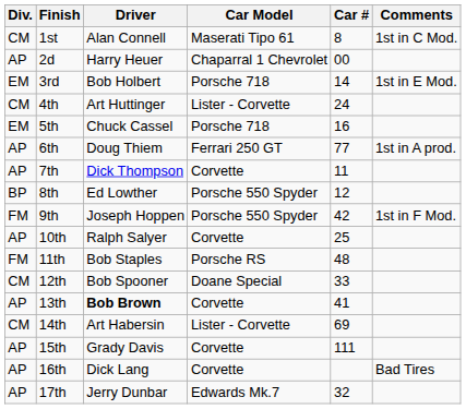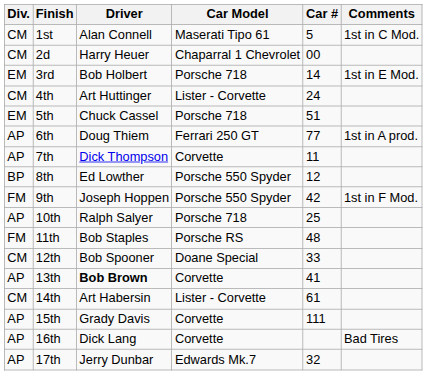1st | Car #: 8 -> 5
2d | Div.: AP -> CM
5th | Car #: 16 -> 51
10th | Car Model: Corvette -> Porsche 718
14th | Car #: 69 -> 61
